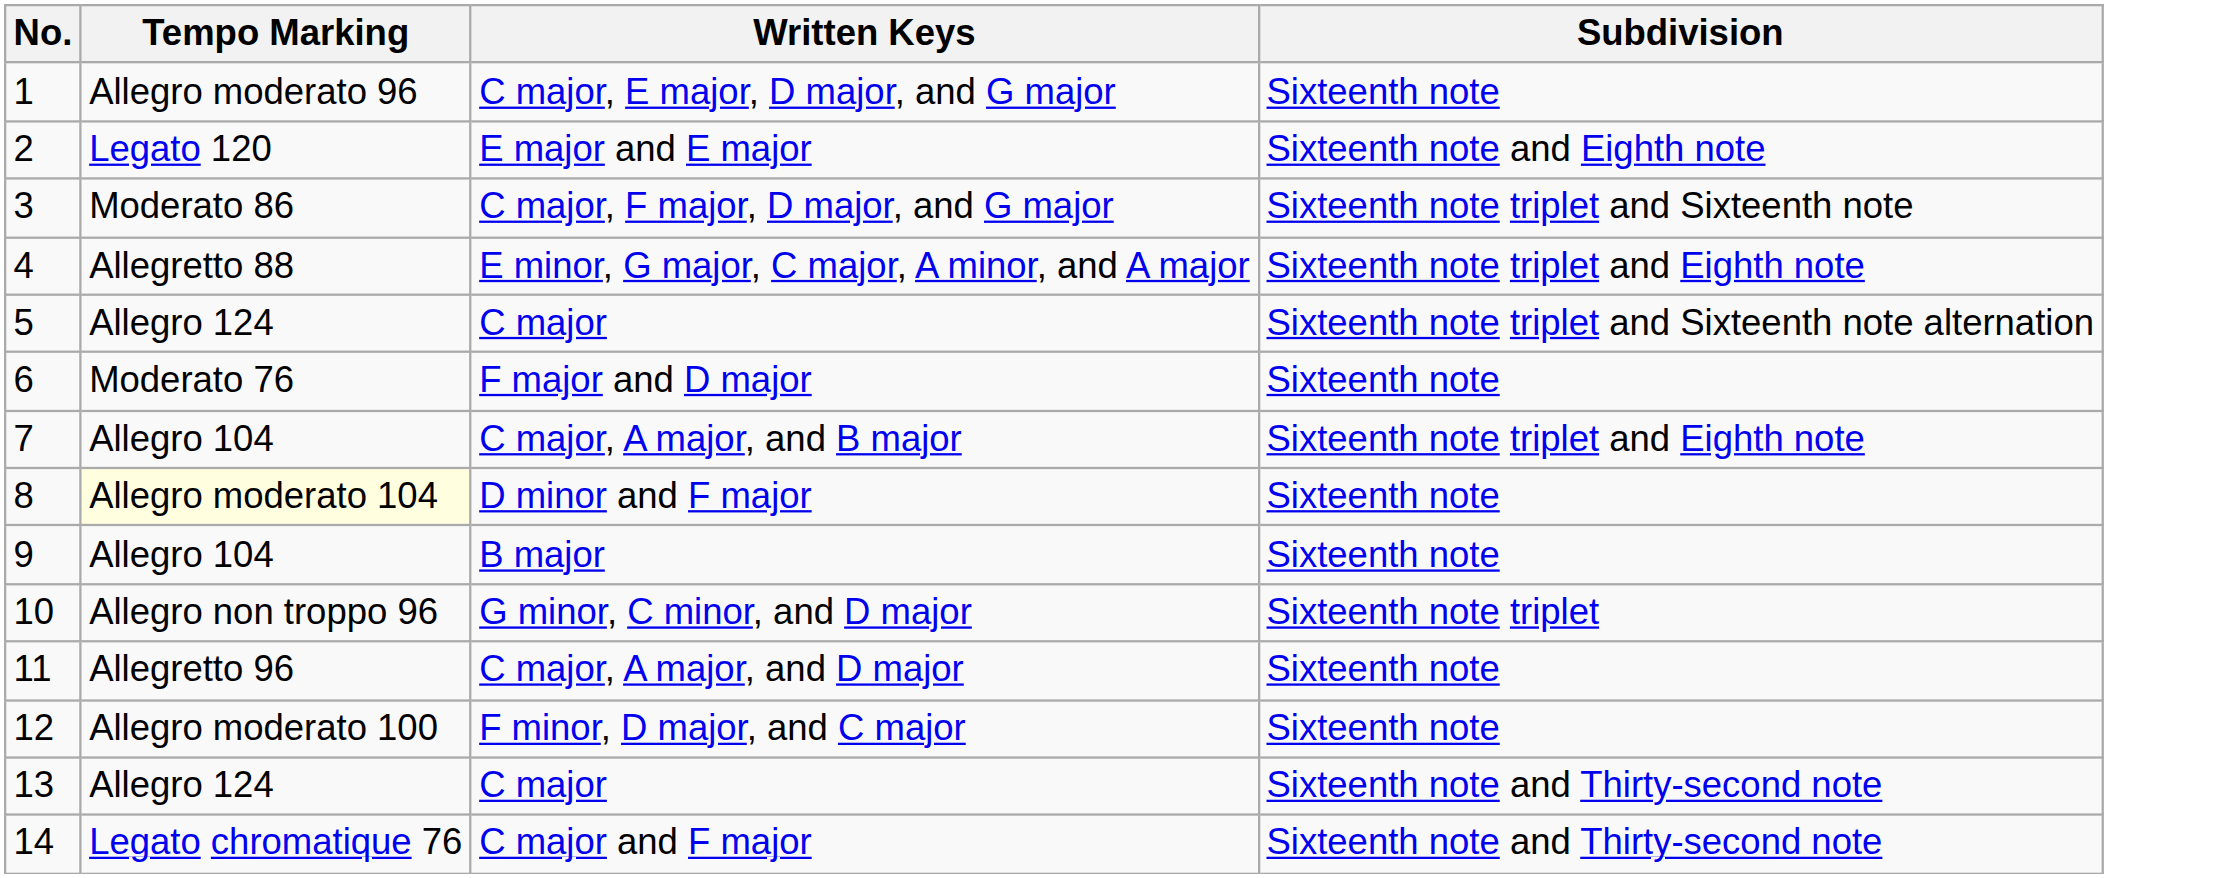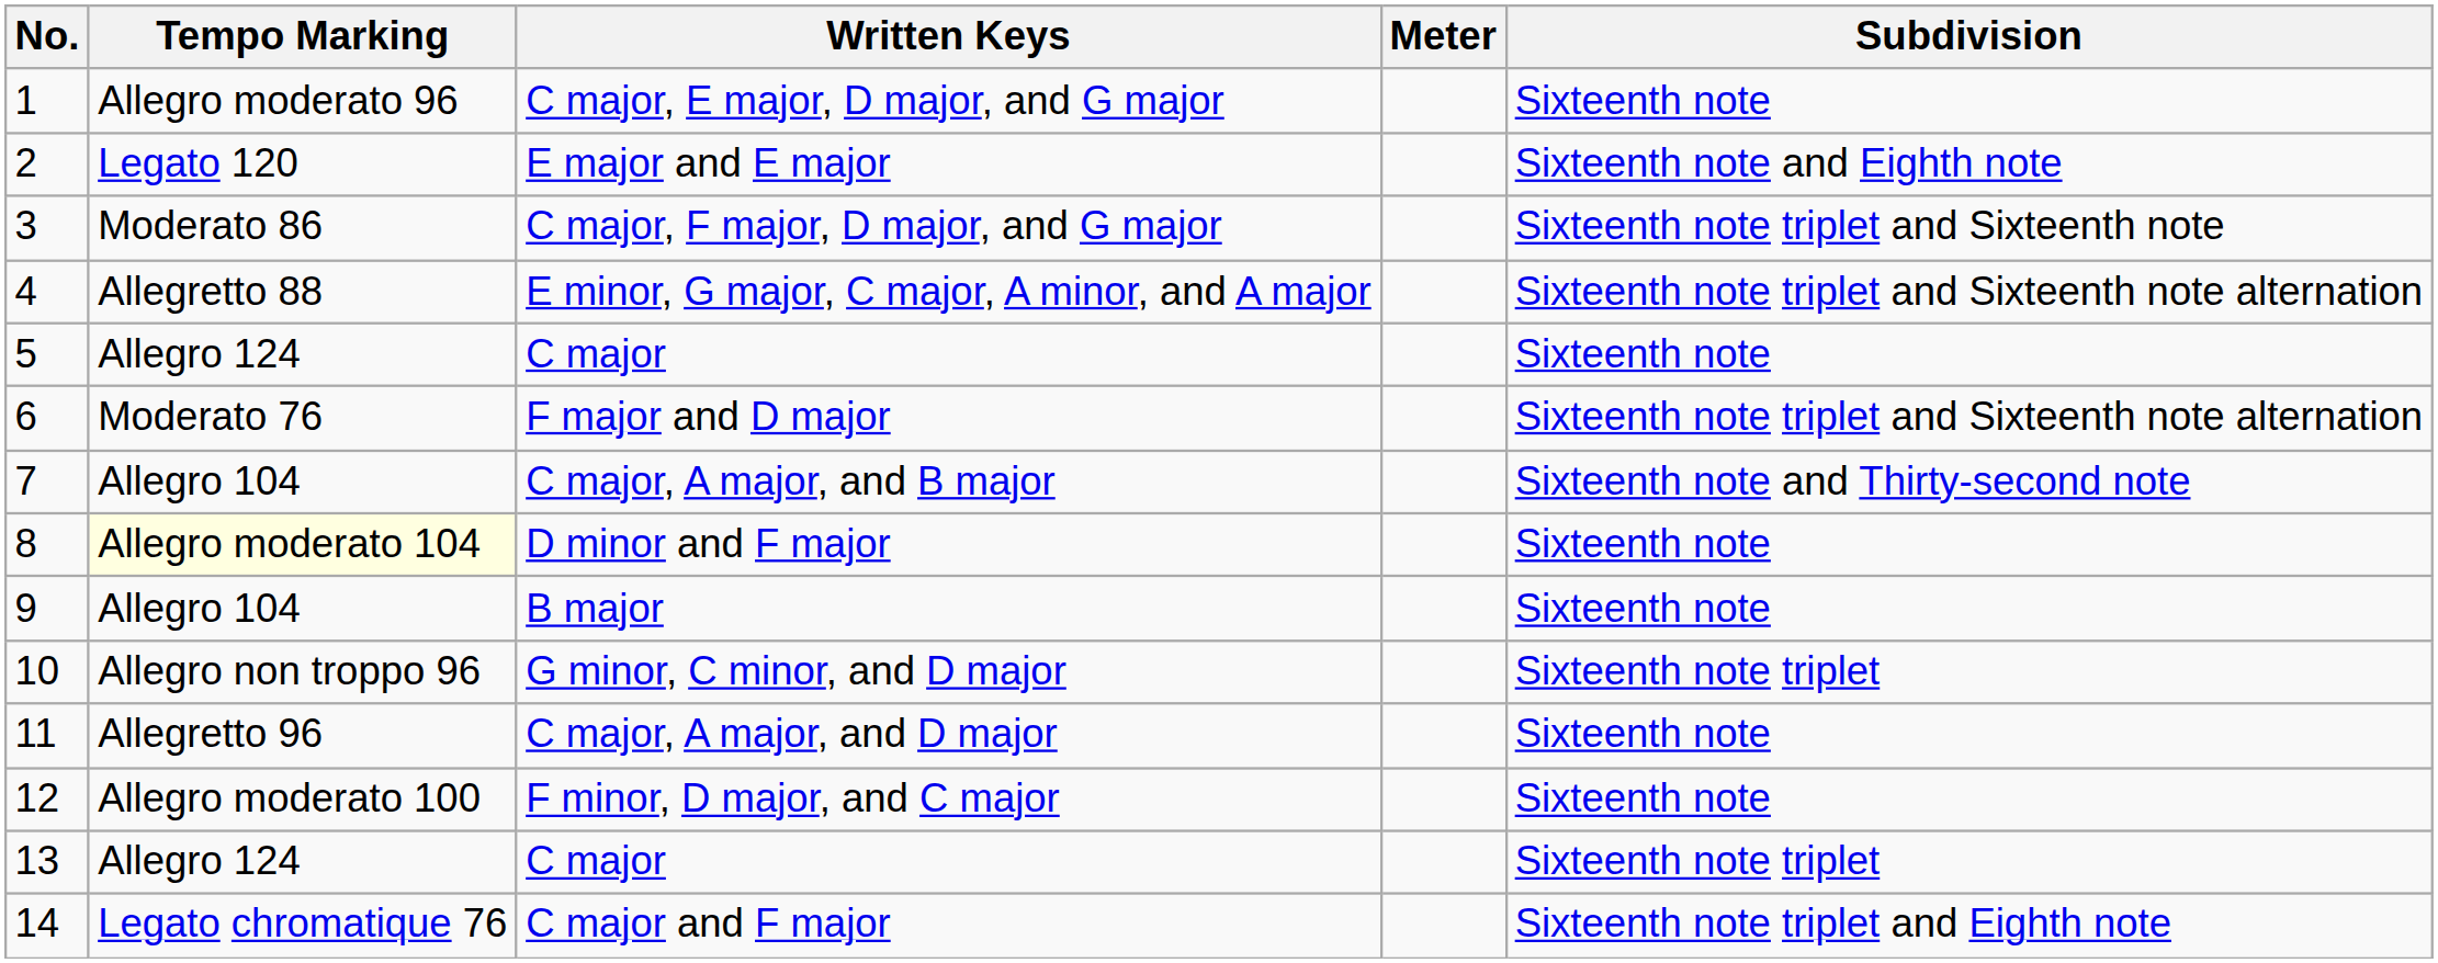+ column: Meter
E minor, G major, C major, A minor, and A major | Subdivision: Sixteenth note triplet and Eighth note -> Sixteenth note triplet and Sixteenth note alternation
5 / C major | Subdivision: Sixteenth note triplet and Sixteenth note alternation -> Sixteenth note
F major and D major | Subdivision: Sixteenth note -> Sixteenth note triplet and Sixteenth note alternation
C major, A major, and B major | Subdivision: Sixteenth note triplet and Eighth note -> Sixteenth note and Thirty-second note
13 / C major | Subdivision: Sixteenth note and Thirty-second note -> Sixteenth note triplet
C major and F major | Subdivision: Sixteenth note and Thirty-second note -> Sixteenth note triplet and Eighth note
